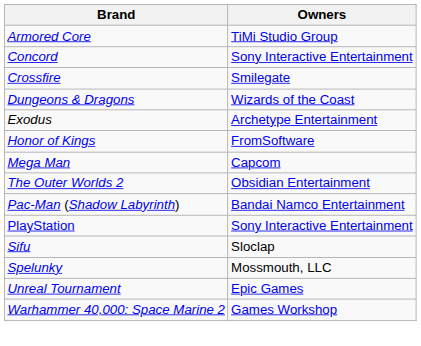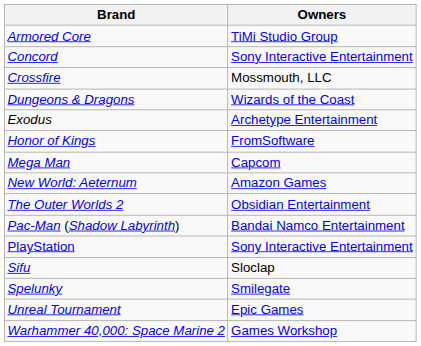Crossfire | Owners: Smilegate -> Mossmouth, LLC
+ row: New World: Aeternum | Amazon Games
Spelunky | Owners: Mossmouth, LLC -> Smilegate
